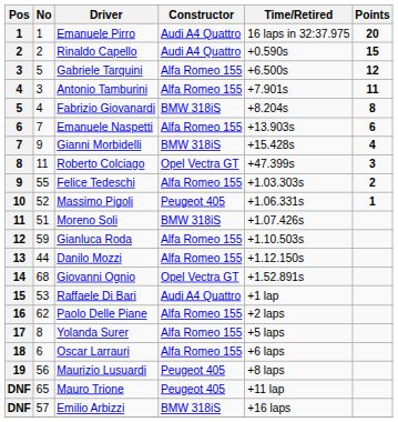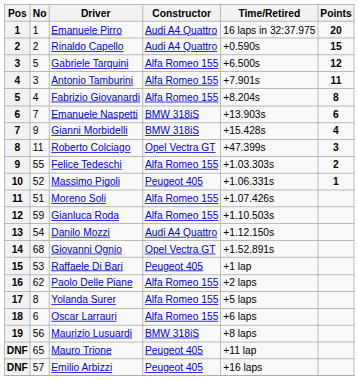Fabrizio Giovanardi | Constructor: BMW 318iS -> Alfa Romeo 155
Emanuele Naspetti | Constructor: Alfa Romeo 155 -> BMW 318iS
Moreno Soli | Constructor: BMW 318iS -> Alfa Romeo 155
Danilo Mozzi | No: 44 -> 54
Danilo Mozzi | Constructor: Alfa Romeo 155 -> Audi A4 Quattro
Raffaele Di Bari | Constructor: Audi A4 Quattro -> Peugeot 405
Maurizio Lusuardi | Constructor: Peugeot 405 -> BMW 318iS
Emilio Arbizzi | Constructor: BMW 318iS -> Peugeot 405
